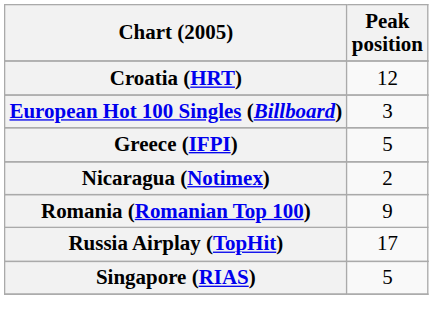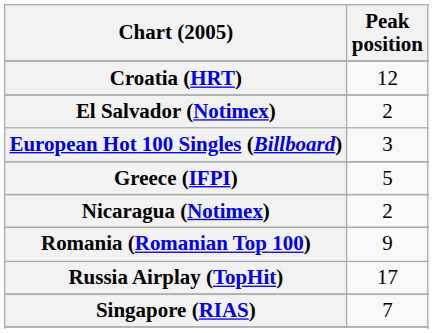+ row: El Salvador (Notimex) | 2
Singapore (RIAS) | Peak position: 5 -> 7
